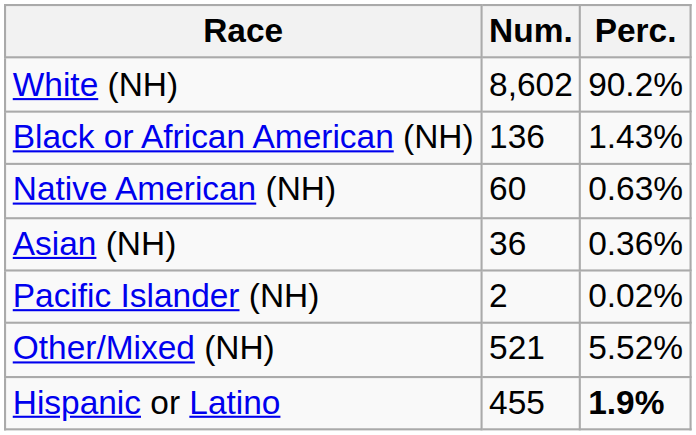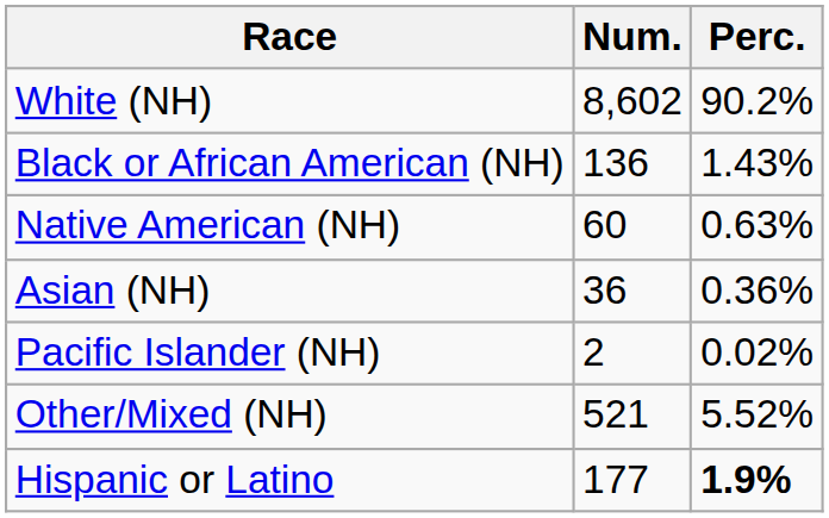Hispanic or Latino | Num.: 455 -> 177
